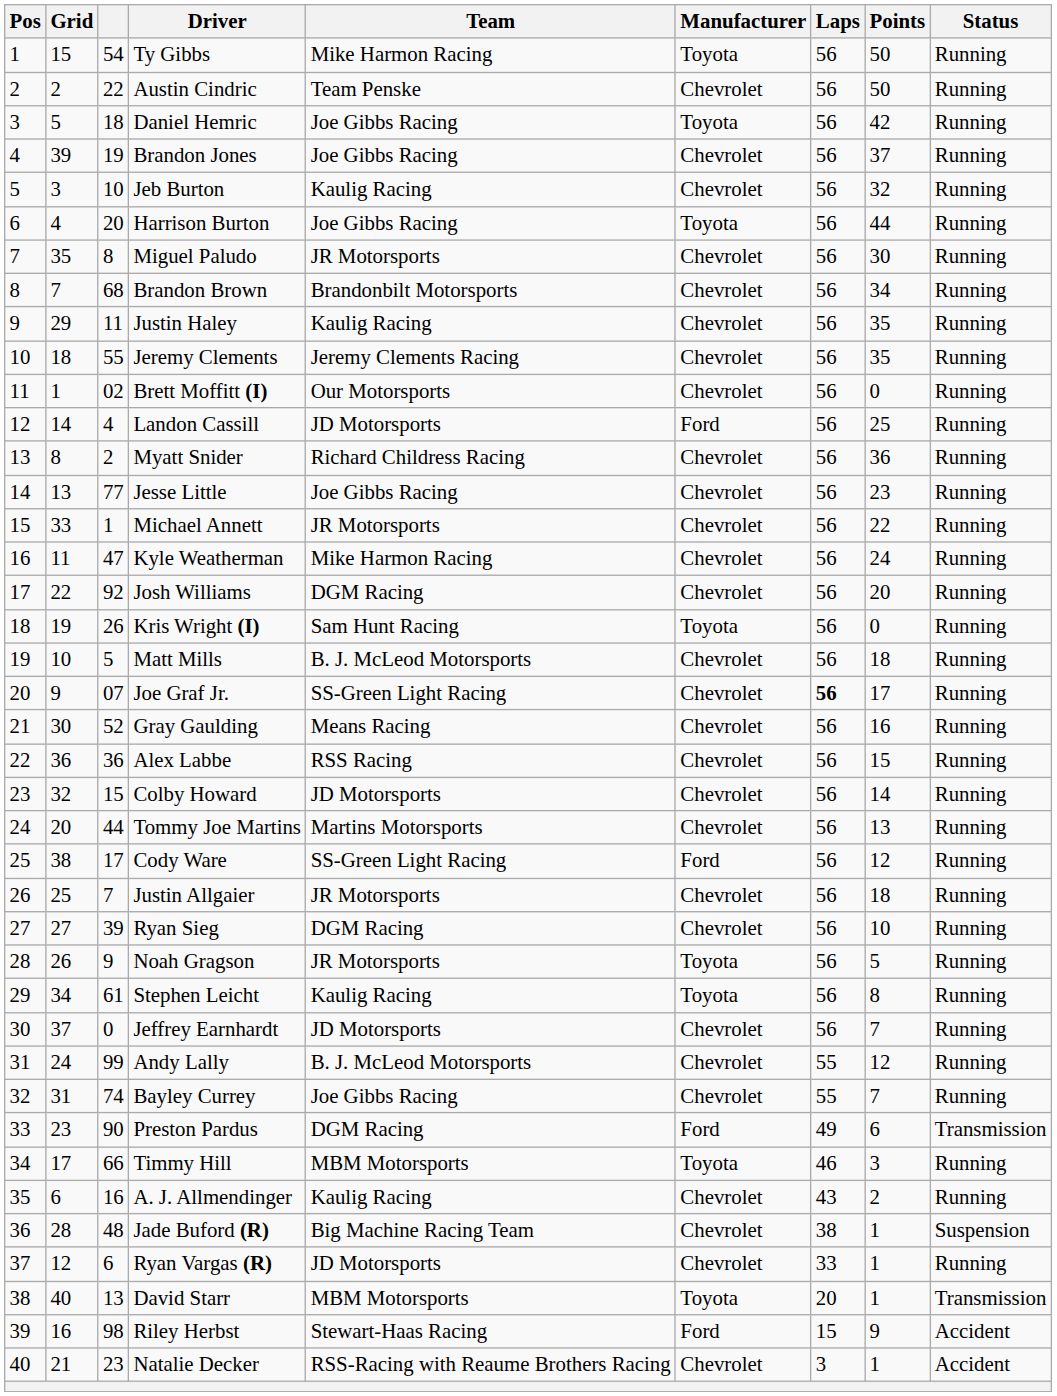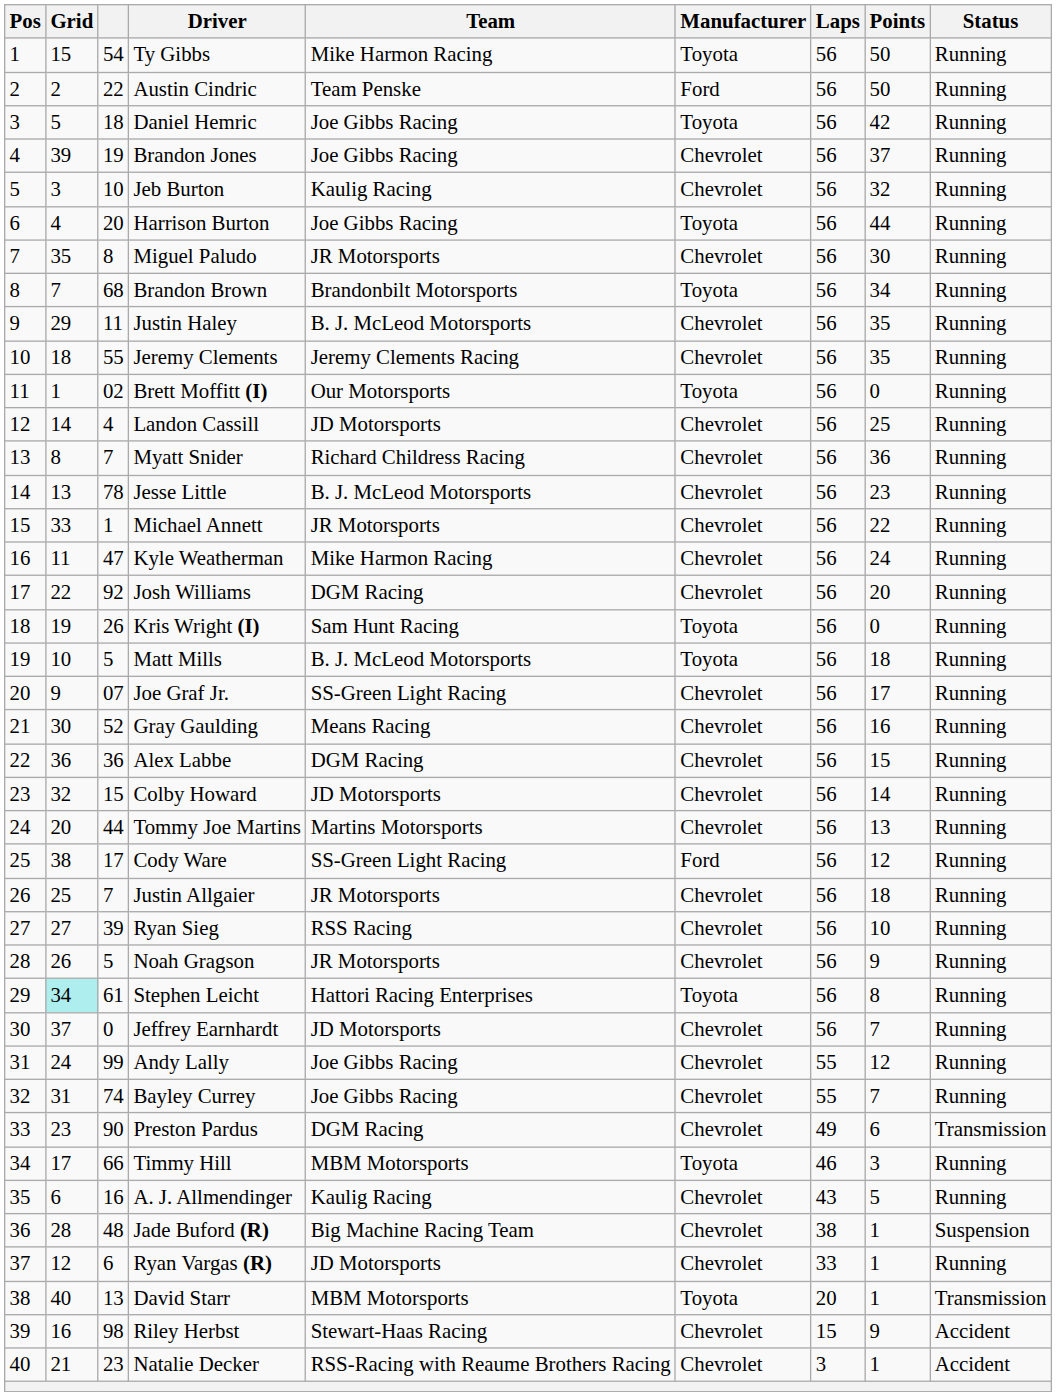Austin Cindric | Manufacturer: Chevrolet -> Ford
Brandon Brown | Manufacturer: Chevrolet -> Toyota
Justin Haley | Team: Kaulig Racing -> B. J. McLeod Motorsports
Brett Moffitt (I) | Manufacturer: Chevrolet -> Toyota
Landon Cassill | Manufacturer: Ford -> Chevrolet
Myatt Snider | column 3: 2 -> 7
Jesse Little | column 3: 77 -> 78
Jesse Little | Team: Joe Gibbs Racing -> B. J. McLeod Motorsports
Matt Mills | Manufacturer: Chevrolet -> Toyota
Joe Graf Jr. | Laps: bold -> normal
Alex Labbe | Team: RSS Racing -> DGM Racing
Ryan Sieg | Team: DGM Racing -> RSS Racing
Noah Gragson | column 3: 9 -> 5
Noah Gragson | Manufacturer: Toyota -> Chevrolet
Noah Gragson | Points: 5 -> 9
Stephen Leicht | Grid: no background -> paleturquoise background
Stephen Leicht | Team: Kaulig Racing -> Hattori Racing Enterprises
Andy Lally | Team: B. J. McLeod Motorsports -> Joe Gibbs Racing
Preston Pardus | Manufacturer: Ford -> Chevrolet
A. J. Allmendinger | Points: 2 -> 5
Riley Herbst | Manufacturer: Ford -> Chevrolet
